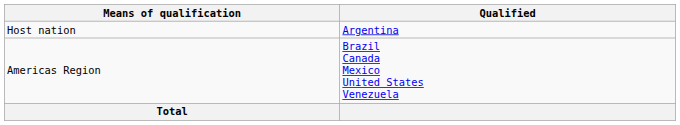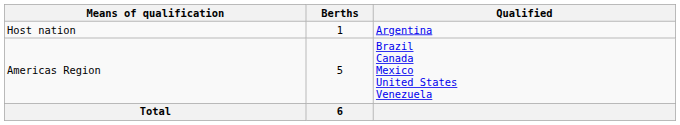+ column: Berths | 1 | 5 | 6
